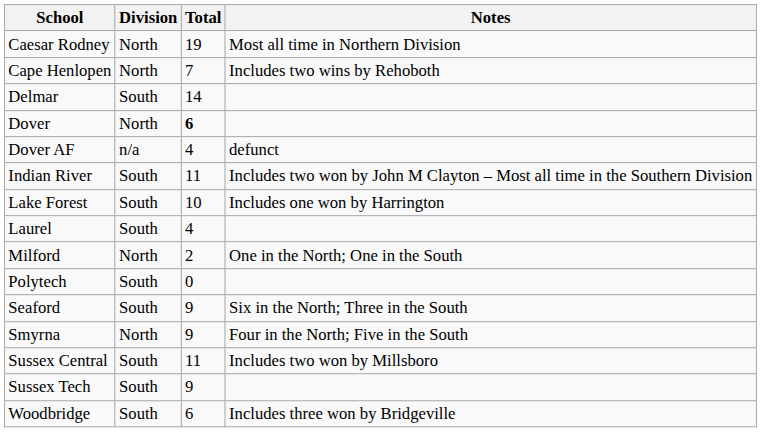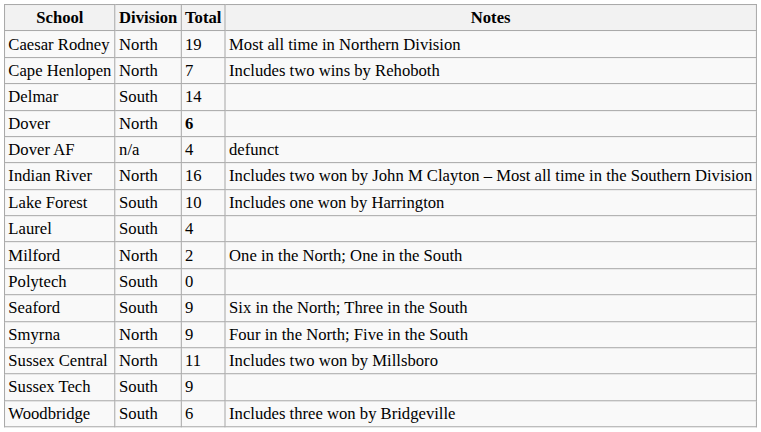Indian River | Division: South -> North
Indian River | Total: 11 -> 16
Sussex Central | Division: South -> North
